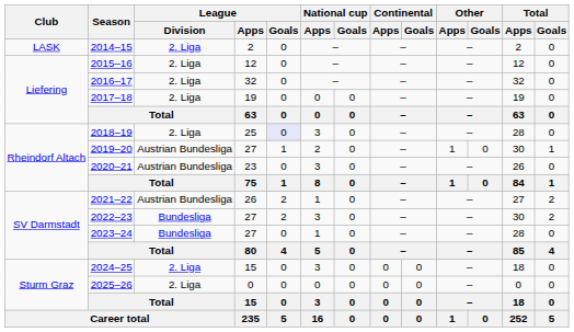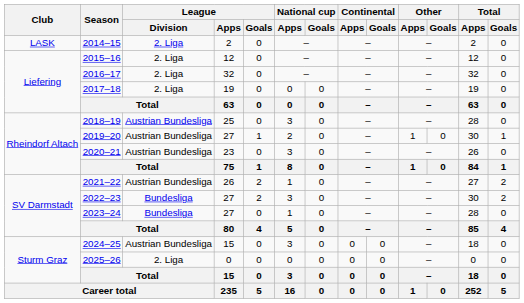2018–19 | League / Division: 2. Liga -> Austrian Bundesliga
2018–19 | League / Goals: lavender background -> no background
2024–25 | League / Division: 2. Liga -> Austrian Bundesliga
